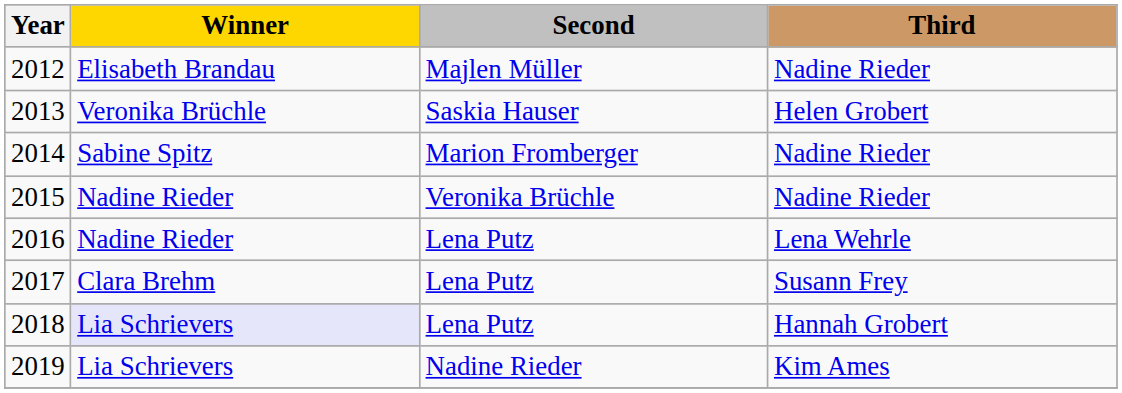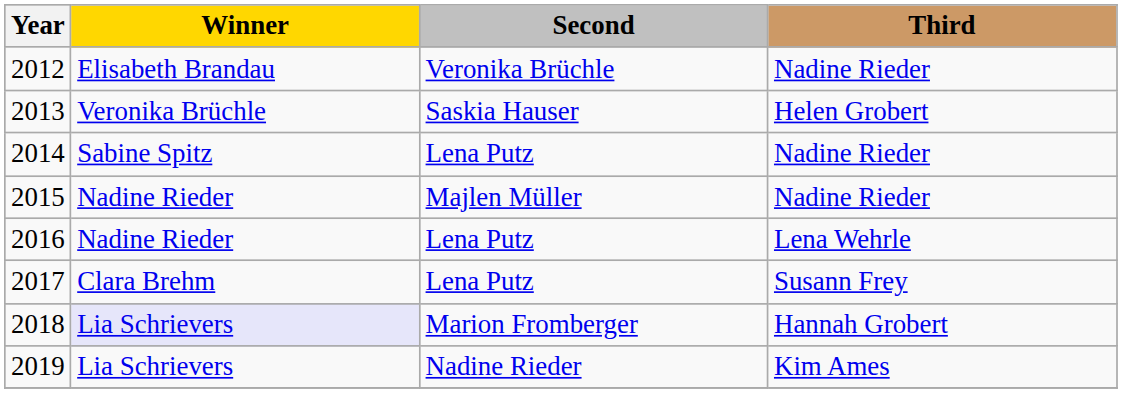2012 | Second: Majlen Müller -> Veronika Brüchle
2014 | Second: Marion Fromberger -> Lena Putz
2015 | Second: Veronika Brüchle -> Majlen Müller
2018 | Second: Lena Putz -> Marion Fromberger
